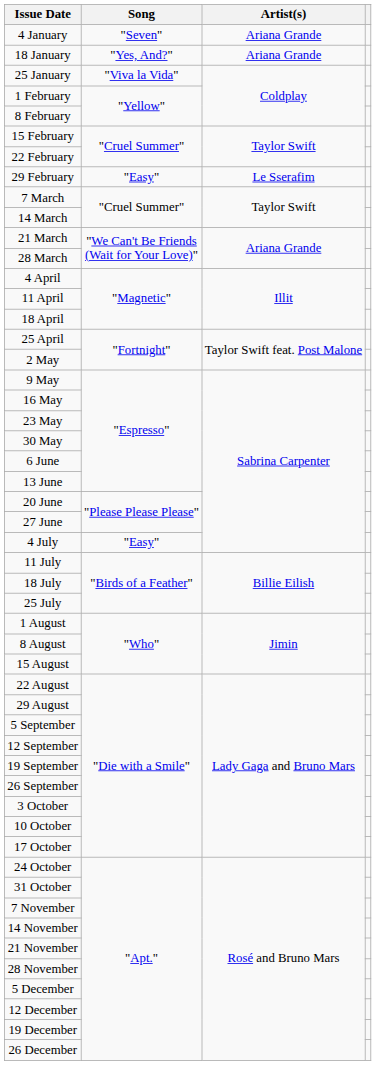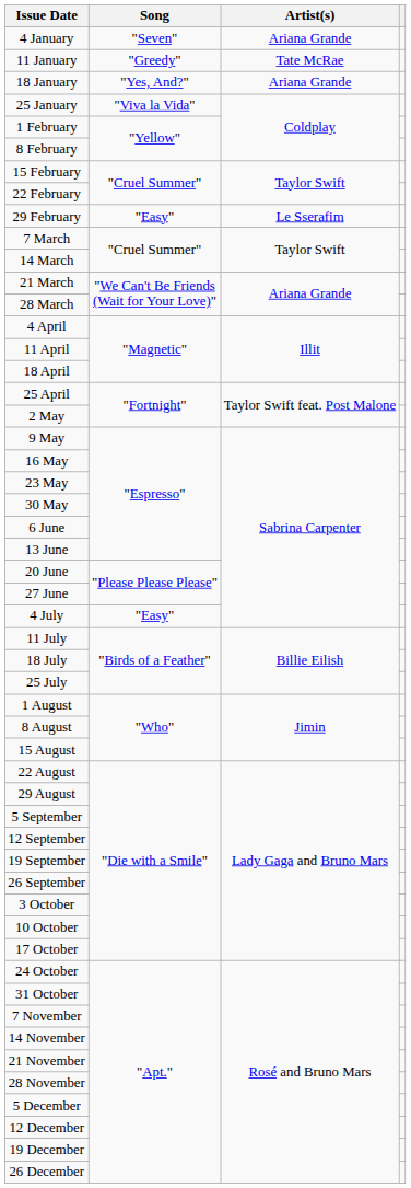+ row: 11 January | "Greedy" | Tate McRae
